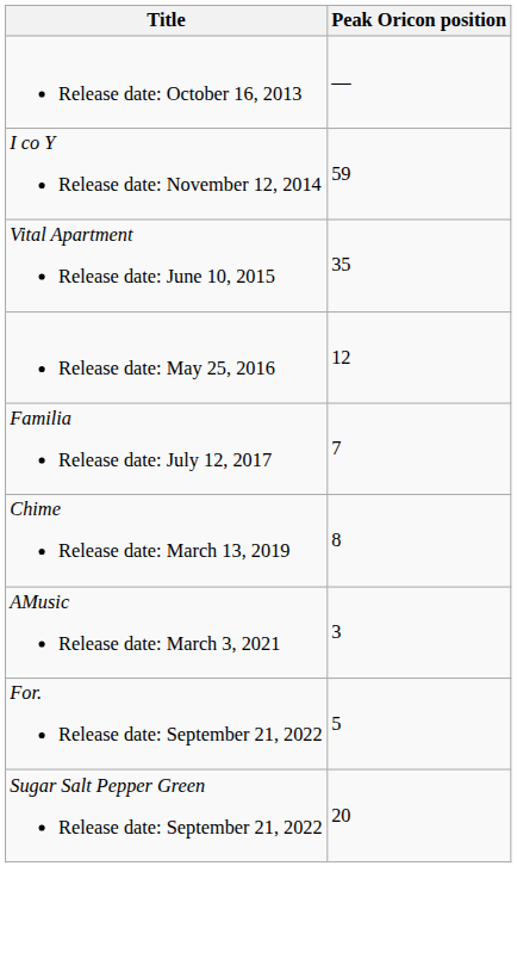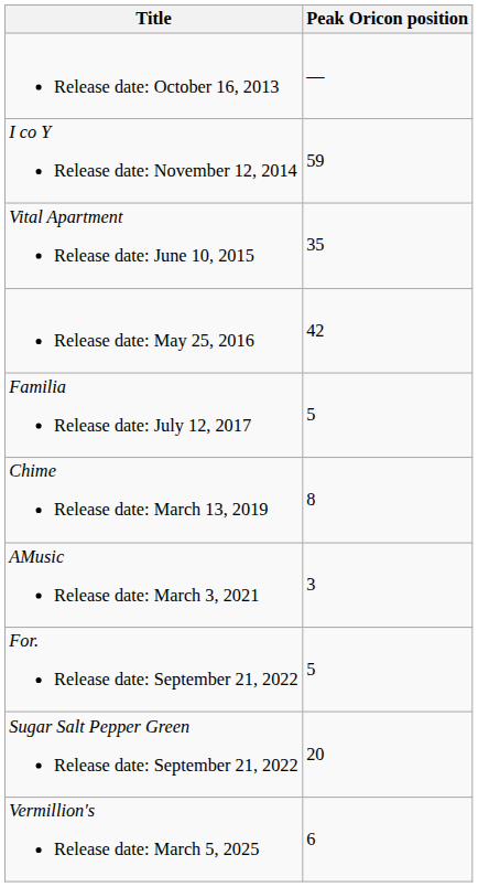Release date: May 25, 2016 | Peak Oricon position: 12 -> 42
Familia Release date: July 12, 2017 | Peak Oricon position: 7 -> 5
+ row: Vermillion's Release date: March 5, 2025 | 6
